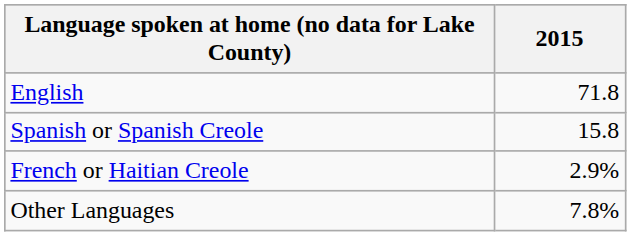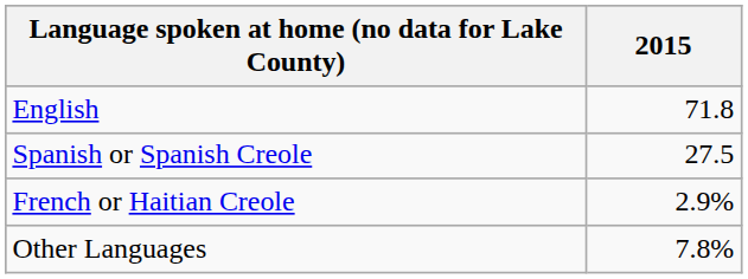Spanish or Spanish Creole | 2015: 15.8 -> 27.5
